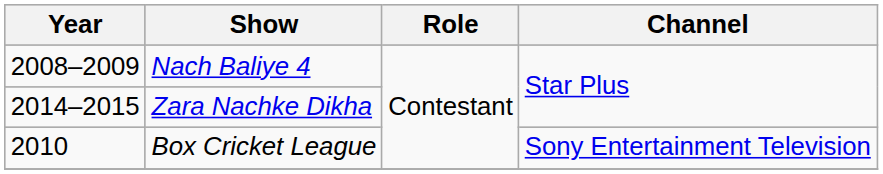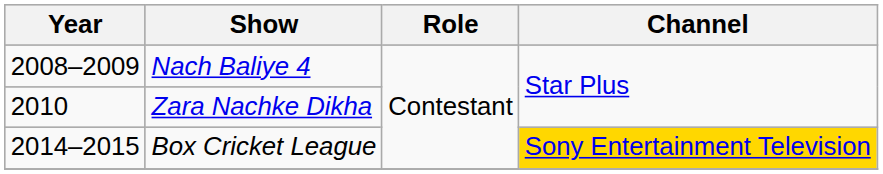Zara Nachke Dikha | Year: 2014–2015 -> 2010
Box Cricket League | Year: 2010 -> 2014–2015
Box Cricket League | Channel: no background -> gold background
